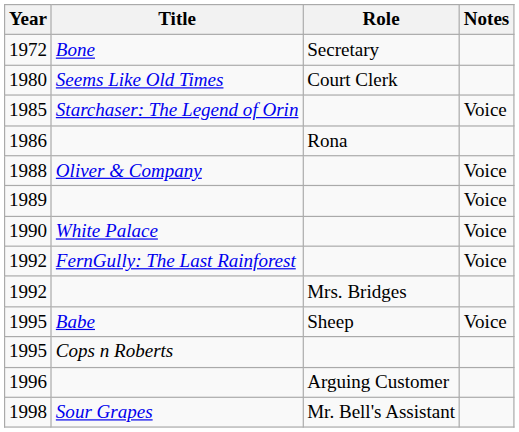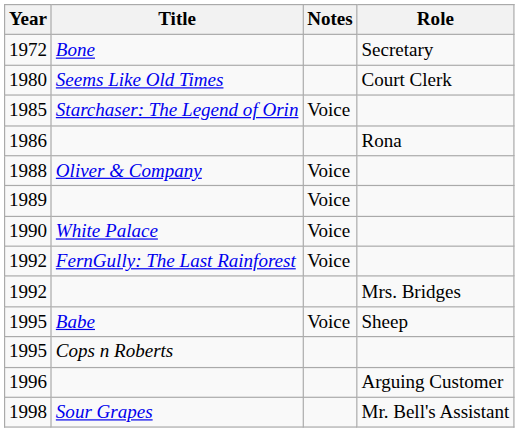columns swapped: Role <-> Notes
